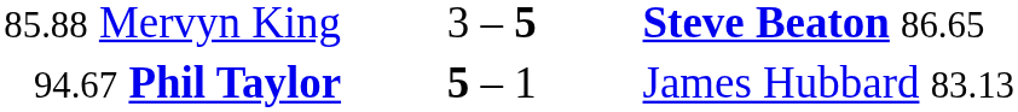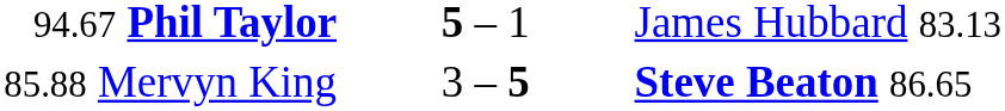rows swapped: 85.88 Mervyn King <-> 94.67 Phil Taylor
